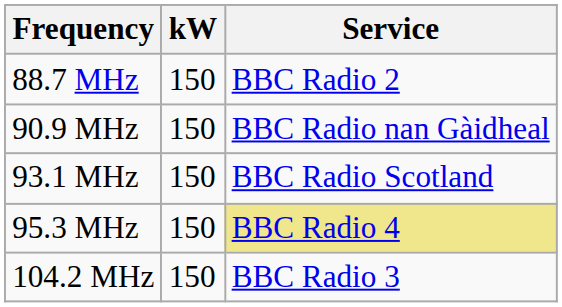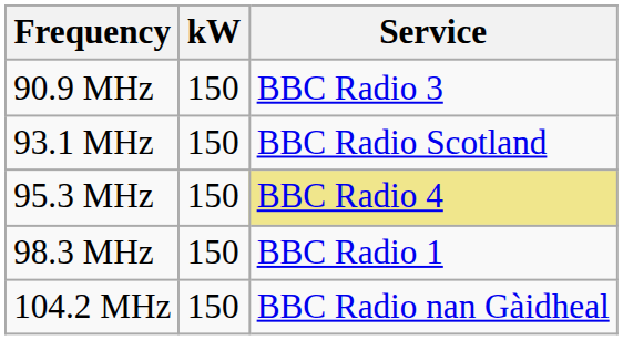- row: 88.7 MHz | 150 | BBC Radio 2
90.9 MHz | Service: BBC Radio nan Gàidheal -> BBC Radio 3
+ row: 98.3 MHz | 150 | BBC Radio 1
104.2 MHz | Service: BBC Radio 3 -> BBC Radio nan Gàidheal
